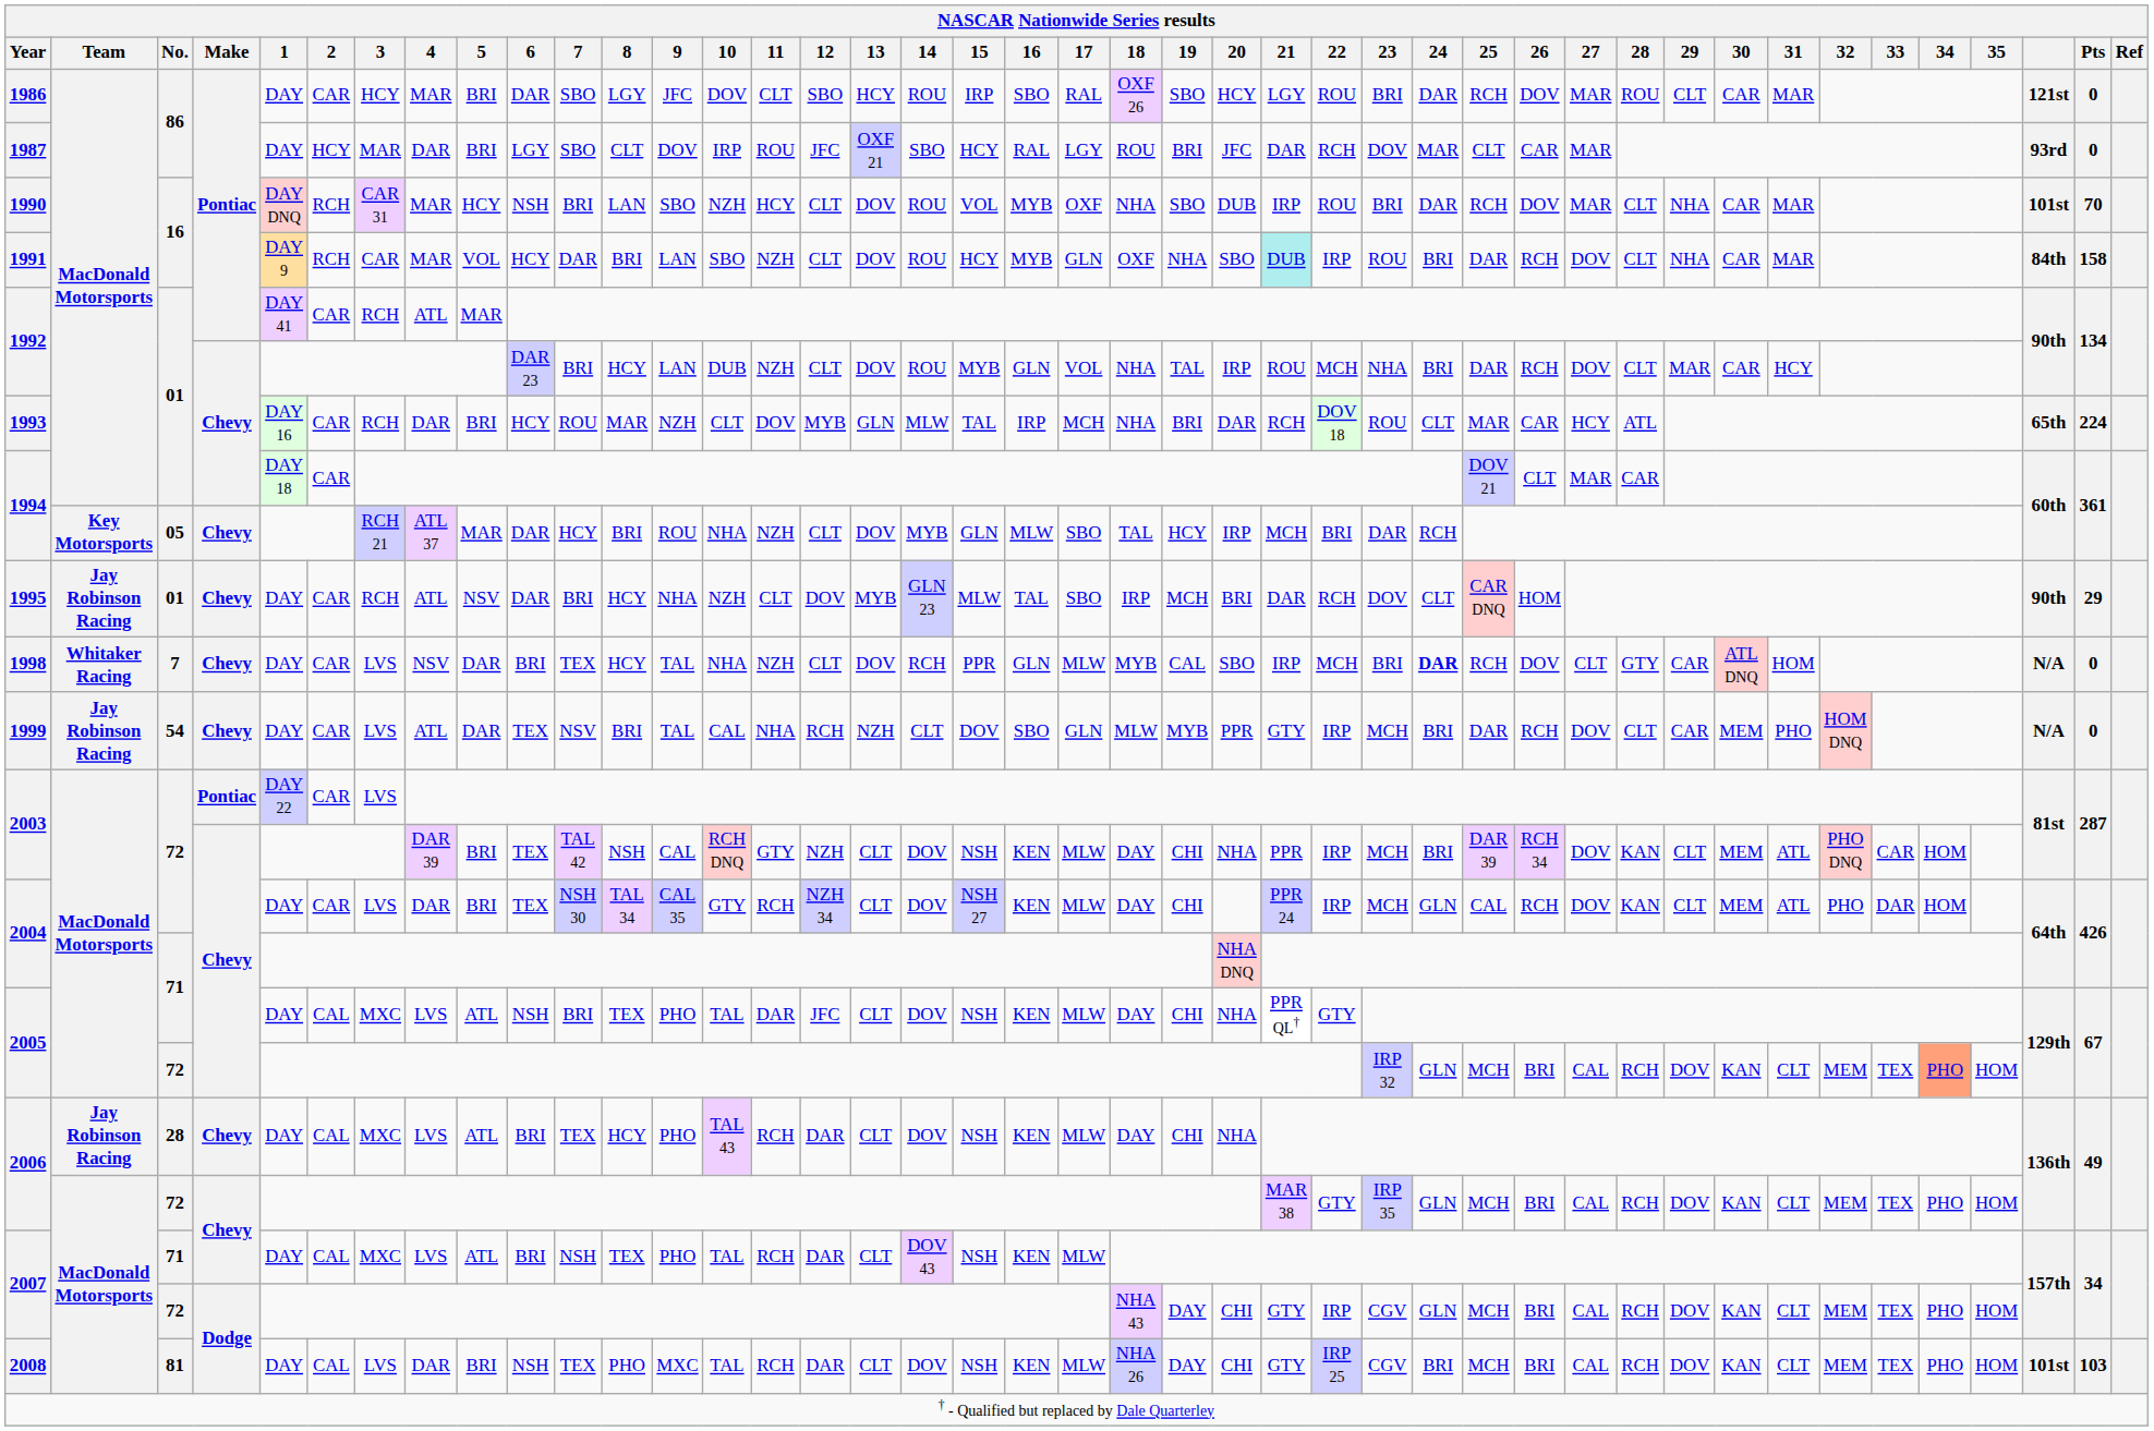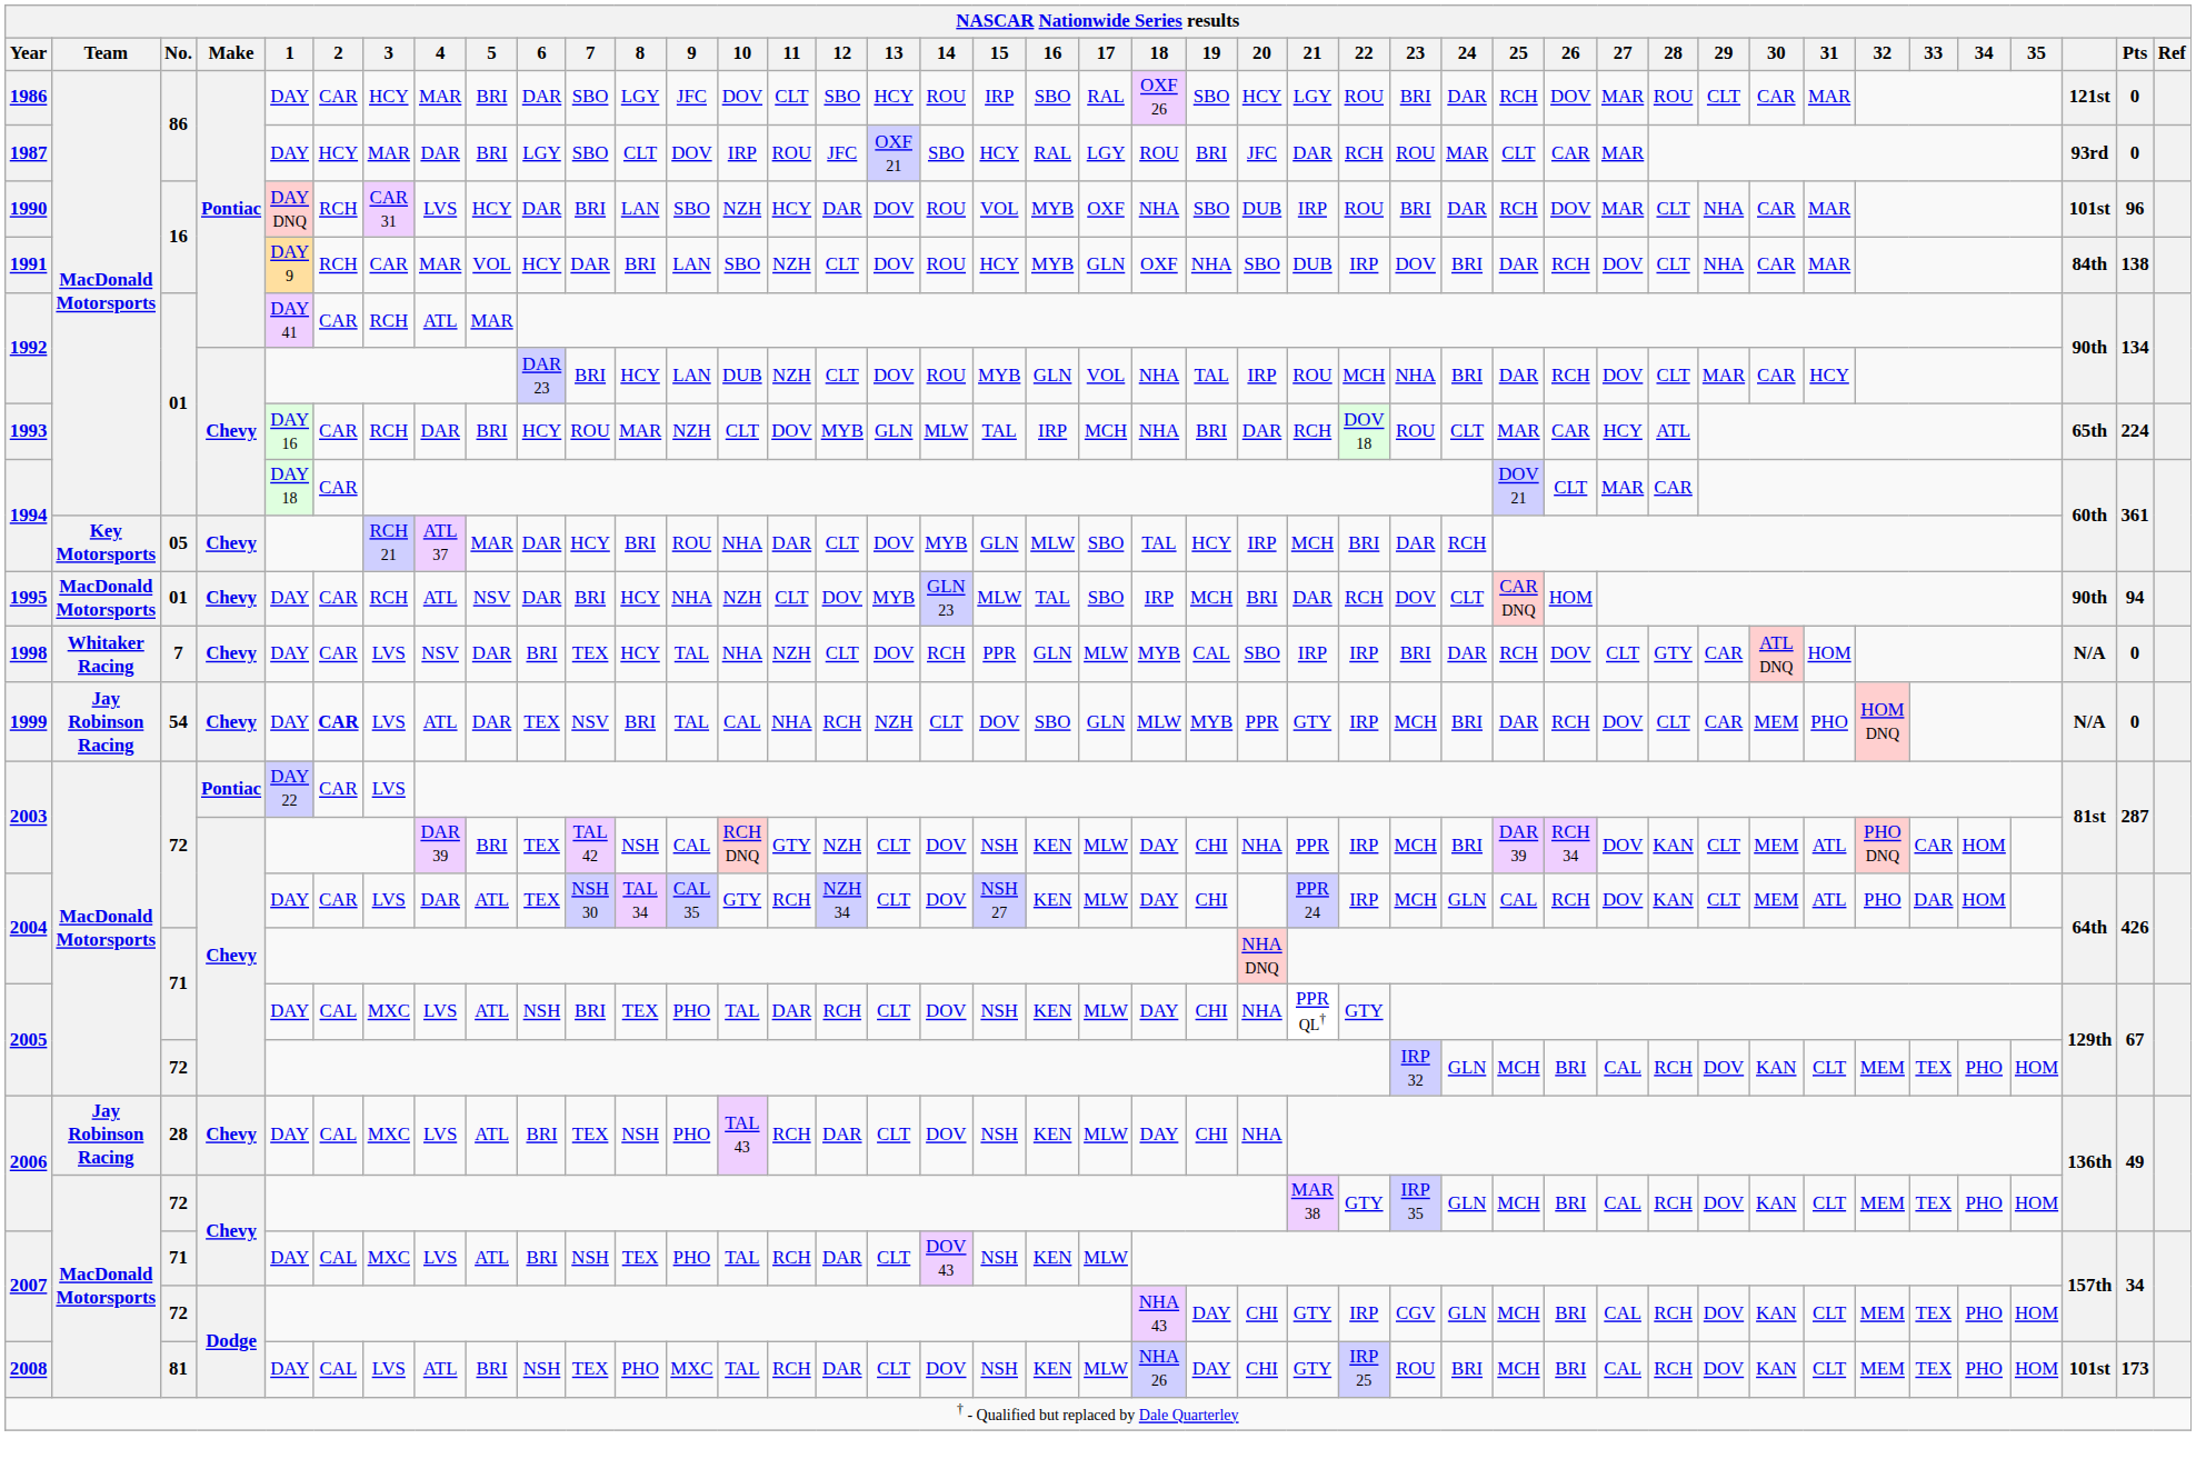1987 | 23: DOV -> ROU
1990 | 4: MAR -> LVS
1990 | 6: NSH -> DAR
1990 | 12: CLT -> DAR
1990 | Pts: 70 -> 96
1991 | 21: paleturquoise background -> no background
1991 | 23: ROU -> DOV
1991 | Pts: 158 -> 138
1994 / 05 | 11: NZH -> DAR
1995 | Team: Jay Robinson Racing -> MacDonald Motorsports
1995 | Pts: 29 -> 94
1998 | 22: MCH -> IRP
1998 | 24: bold -> normal
1999 | 2: normal -> bold
2004 / 72 | 5: BRI -> ATL
2005 / 71 | 12: JFC -> RCH
2005 / 72 | 34: lightsalmon background -> no background
2006 / 28 | 8: HCY -> NSH
2008 | 4: DAR -> ATL
2008 | 23: CGV -> ROU
2008 | Pts: 103 -> 173
